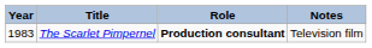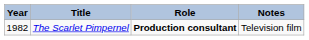The Scarlet Pimpernel | Year: 1983 -> 1982
